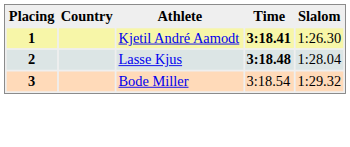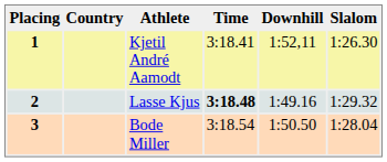+ column: Downhill | 1:52,11 | 1:49.16 | 1:50.50
1 | Time: bold -> normal
2 | Slalom: 1:28.04 -> 1:29.32
3 | Slalom: 1:29.32 -> 1:28.04
